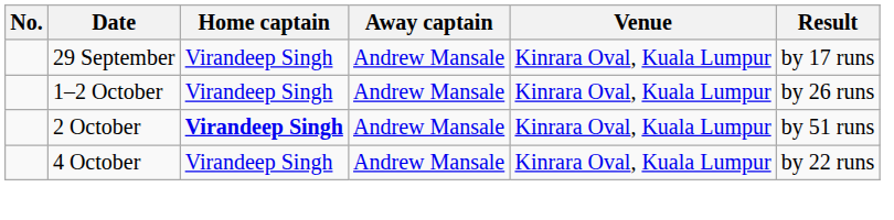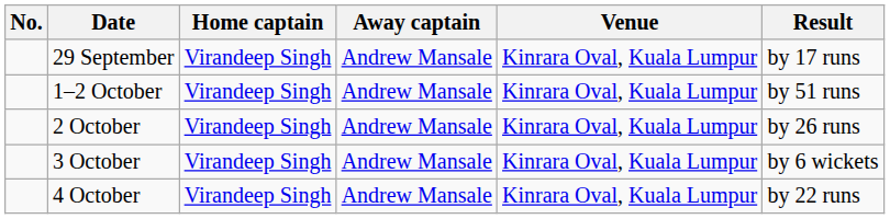1–2 October | Result: by 26 runs -> by 51 runs
2 October | Home captain: bold -> normal
2 October | Result: by 51 runs -> by 26 runs
+ row: 3 October | Virandeep Singh | Andrew Mansale | Kinrara Oval, Kuala Lumpur | by 6 wickets
